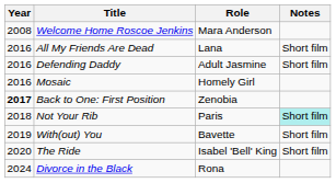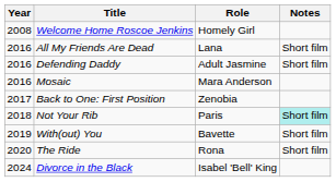Welcome Home Roscoe Jenkins | Role: Mara Anderson -> Homely Girl
Mosaic | Role: Homely Girl -> Mara Anderson
Back to One: First Position | Year: bold -> normal
The Ride | Role: Isabel 'Bell' King -> Rona
Divorce in the Black | Role: Rona -> Isabel 'Bell' King
